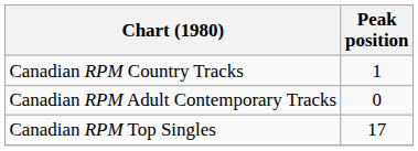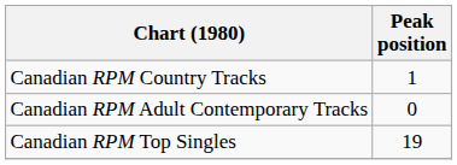Canadian RPM Top Singles | Peak position: 17 -> 19
